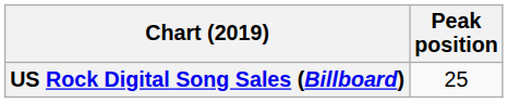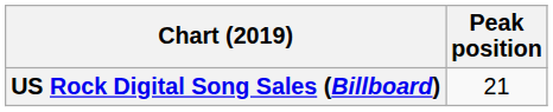US Rock Digital Song Sales (Billboard) | Peak position: 25 -> 21
